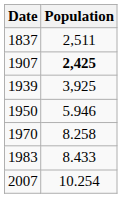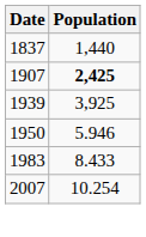1837 | Population: 2,511 -> 1,440
- row: 1970 | 8.258
